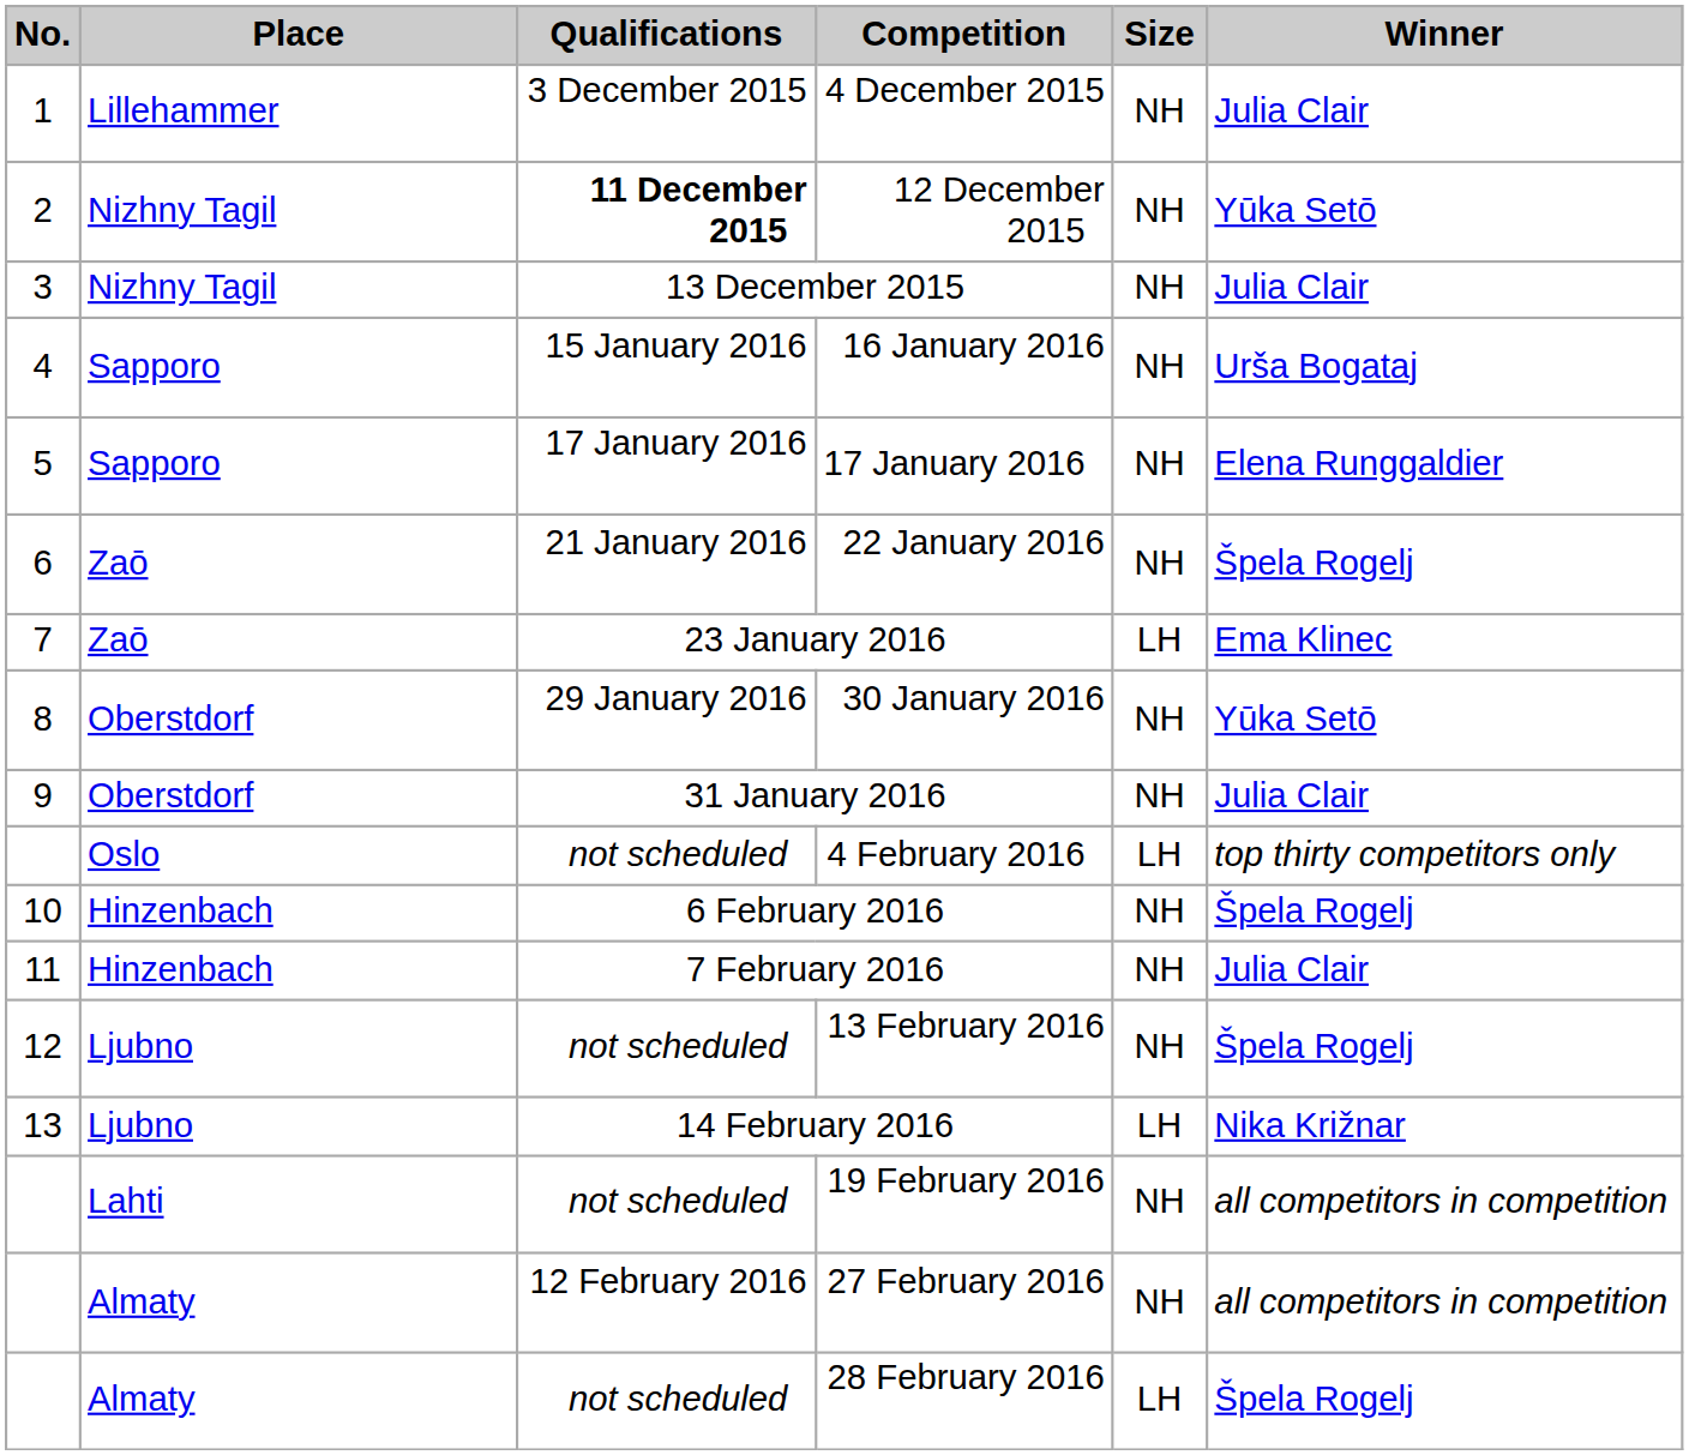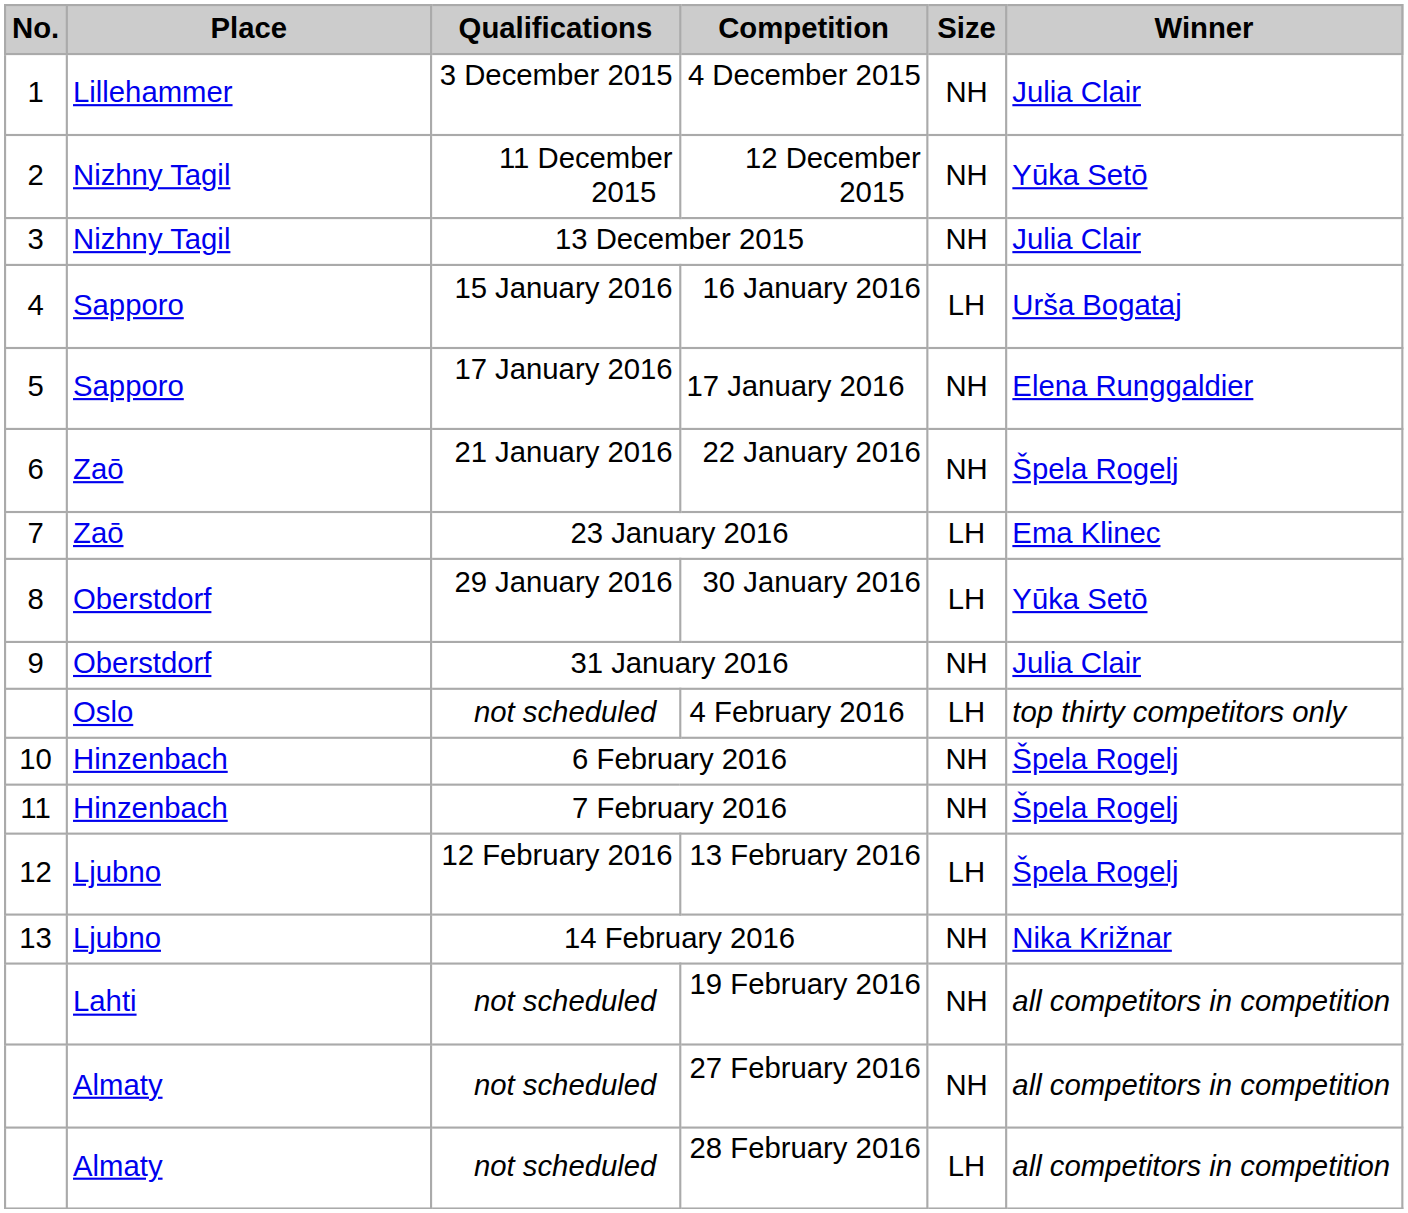12 December 2015 | Qualifications: bold -> normal
16 January 2016 | Size: NH -> LH
30 January 2016 | Size: NH -> LH
7 February 2016 | Winner: Julia Clair -> Špela Rogelj
13 February 2016 | Qualifications: not scheduled -> 12 February 2016
13 February 2016 | Size: NH -> LH
14 February 2016 | Size: LH -> NH
27 February 2016 | Qualifications: 12 February 2016 -> not scheduled
28 February 2016 | Winner: Špela Rogelj -> all competitors in competition
